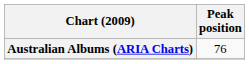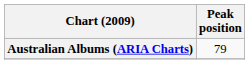Australian Albums (ARIA Charts) | Peak position: 76 -> 79
